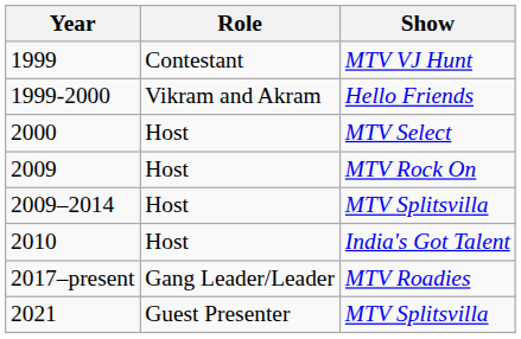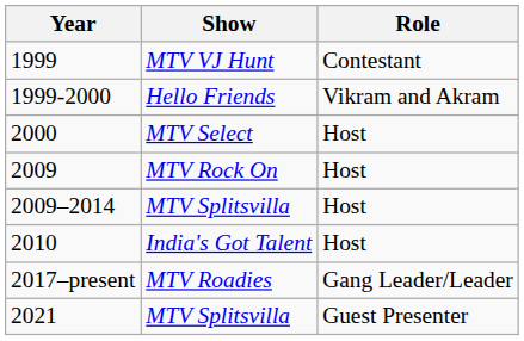columns swapped: Show <-> Role
